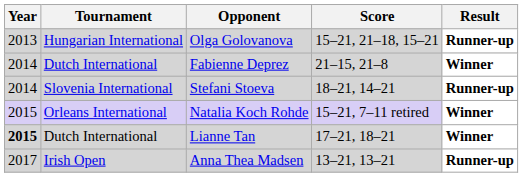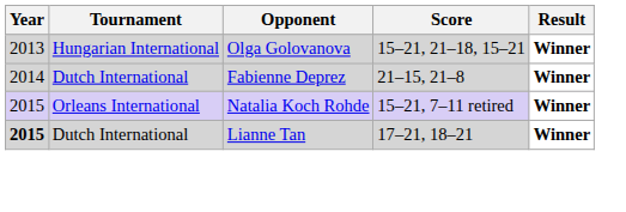Olga Golovanova | Result: Runner-up -> Winner
- row: 2014 | Slovenia International | Stefani Stoeva | 18–21, 14–21 | Runner-up
- row: 2017 | Irish Open | Anna Thea Madsen | 13–21, 13–21 | Runner-up
